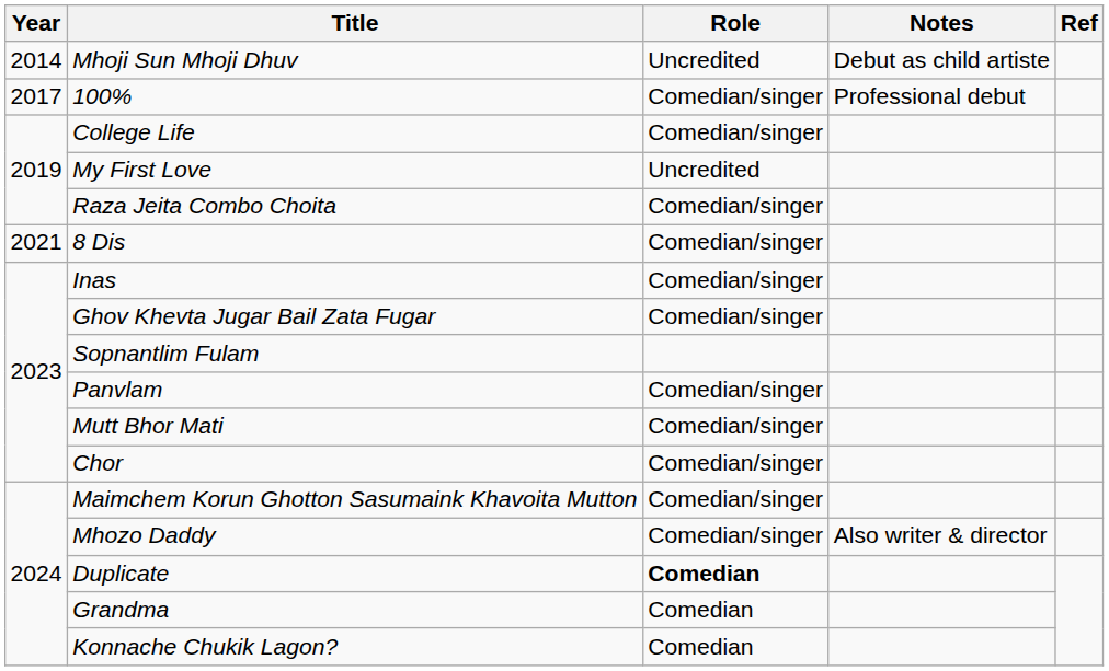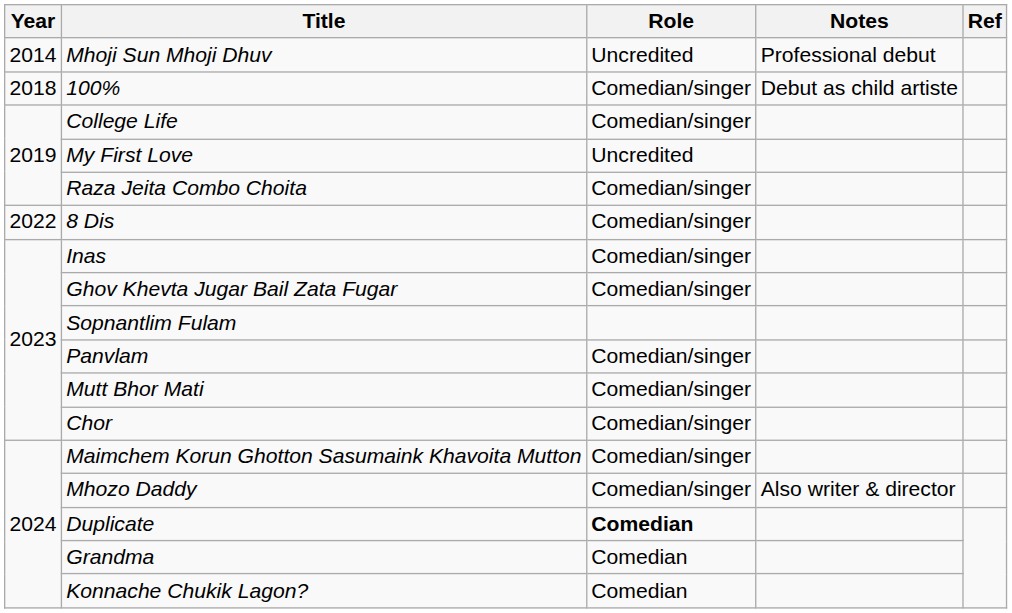Mhoji Sun Mhoji Dhuv | Notes: Debut as child artiste -> Professional debut
100% | Year: 2017 -> 2018
100% | Notes: Professional debut -> Debut as child artiste
8 Dis | Year: 2021 -> 2022
